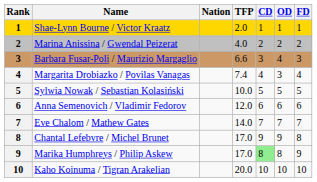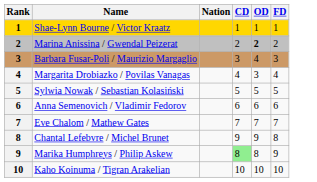- column: TFP | 2.0 | 4.0 | 6.6 | 7.4 | 10.0 | 12.0 | 14.0 | 17.0 | 17.0 | 20.0
Marina Anissina / Gwendal Peizerat | OD: normal -> bold
